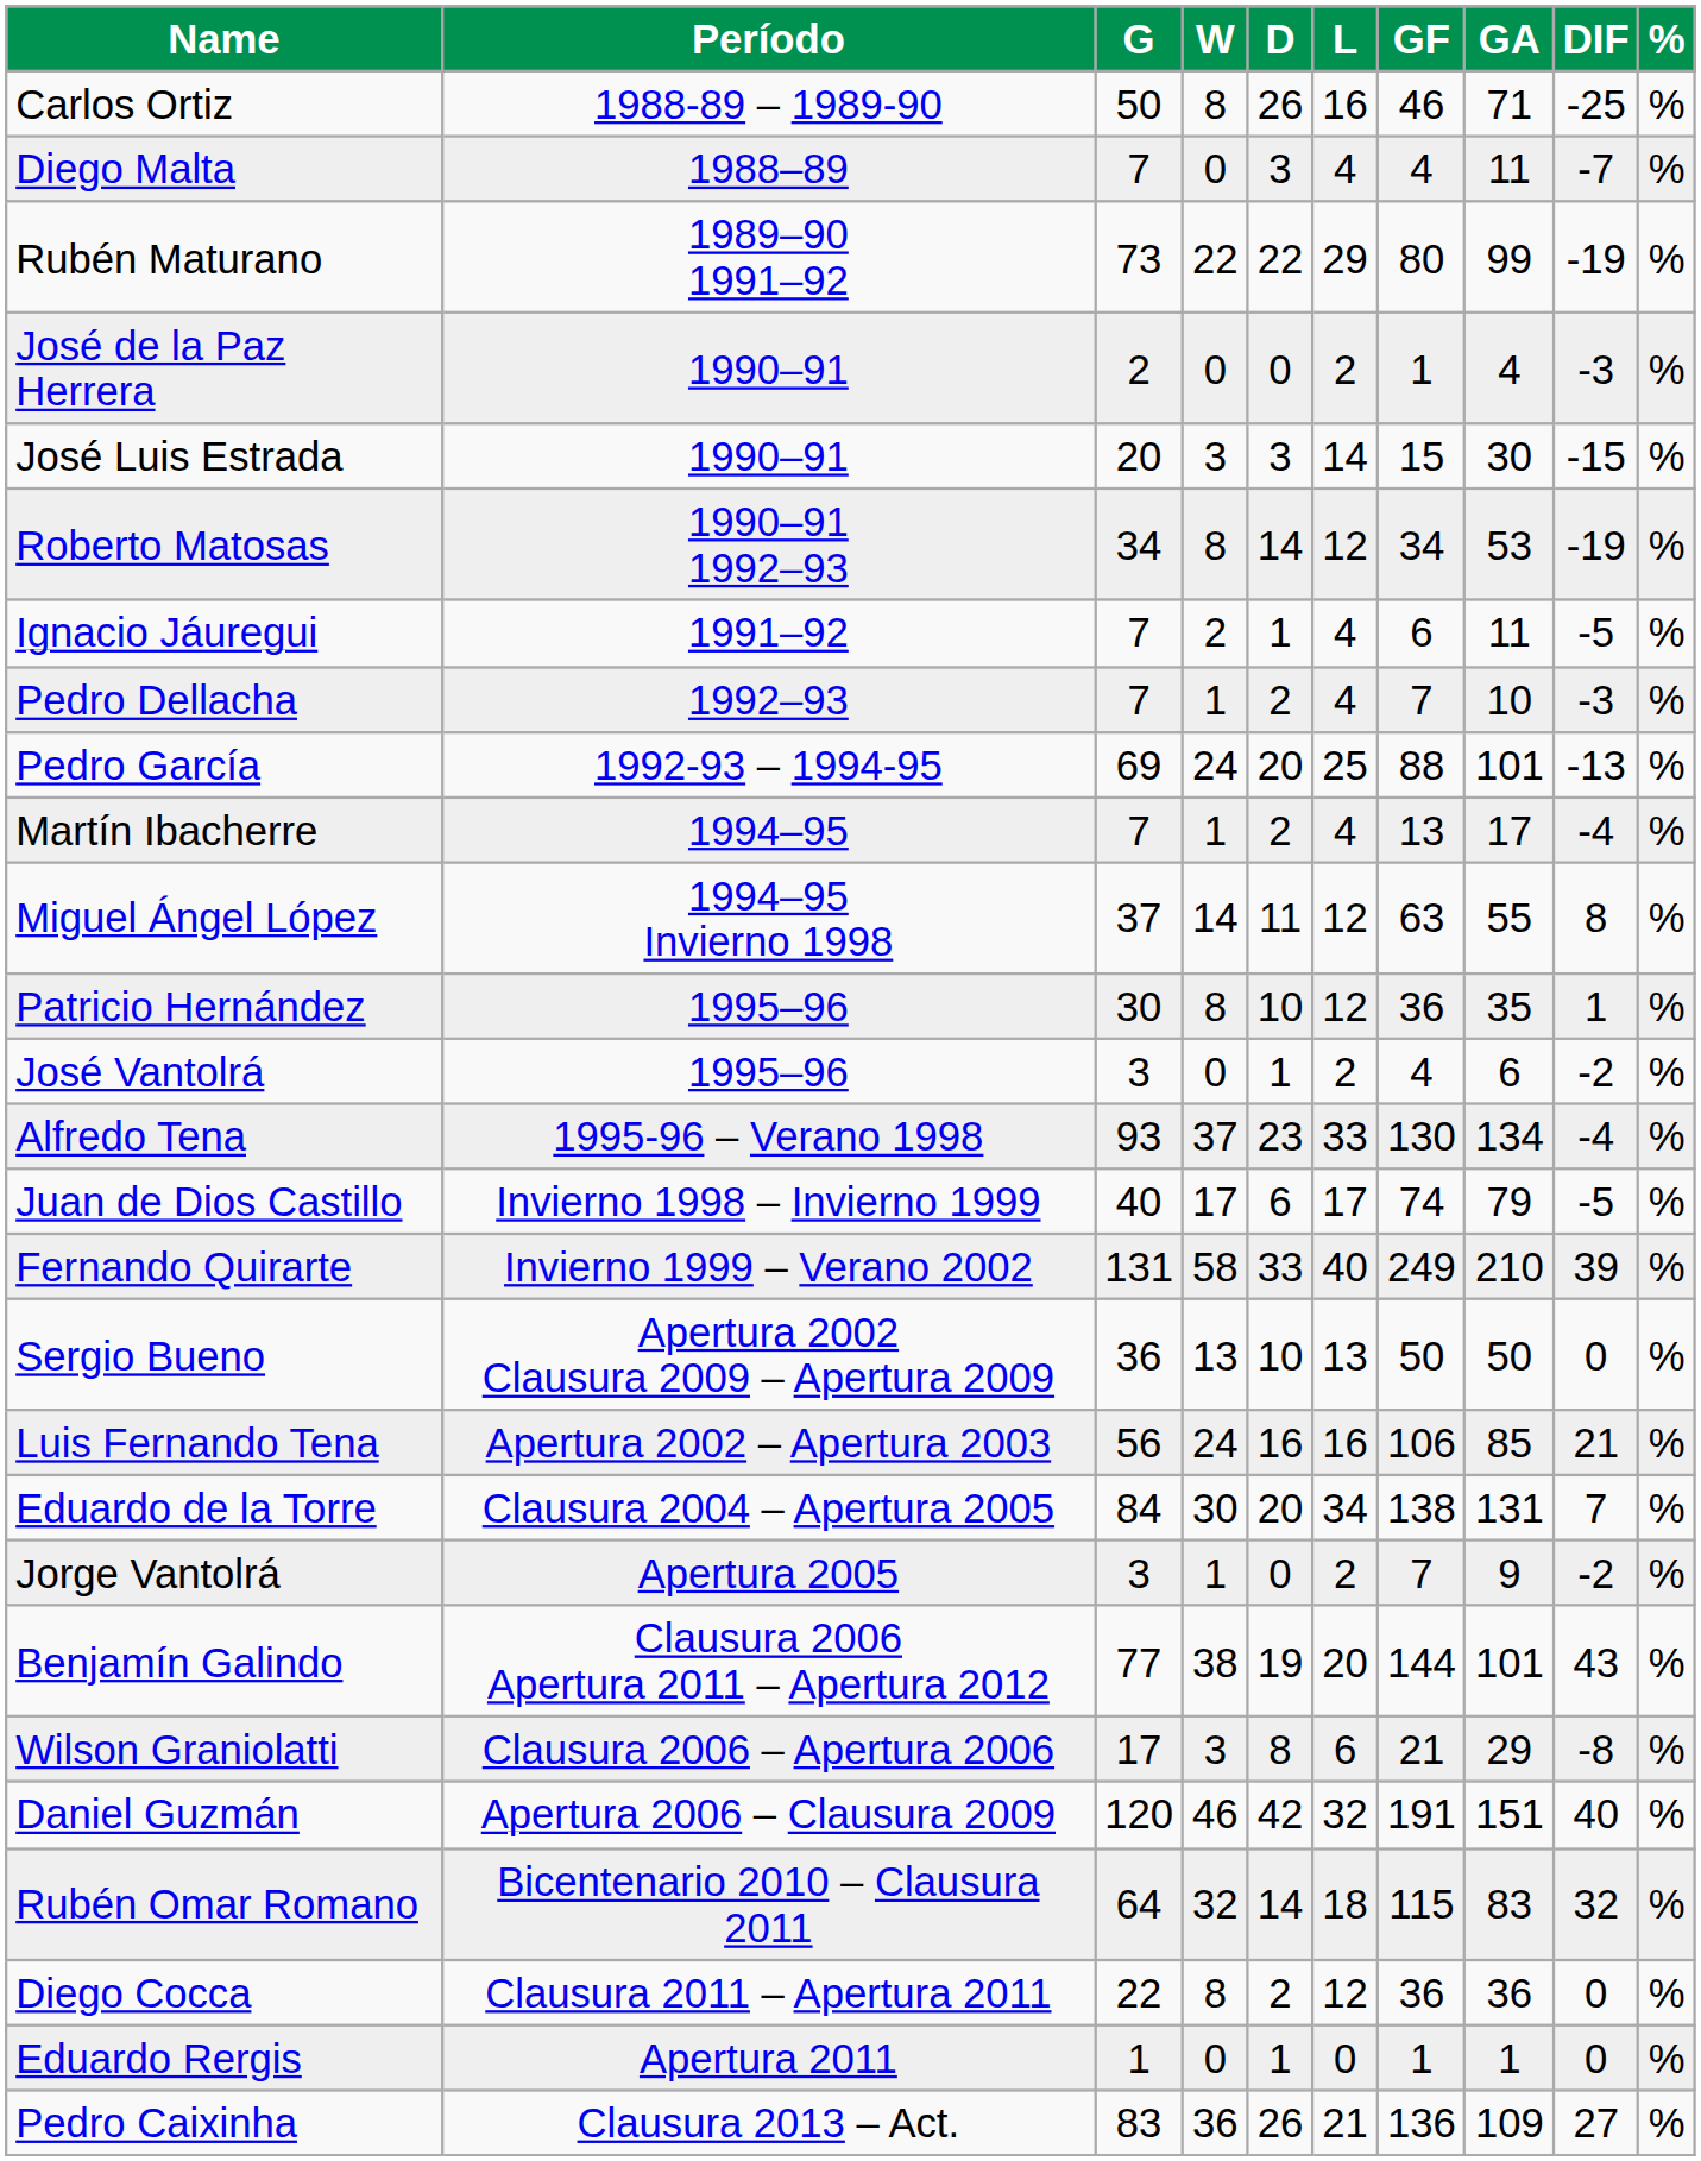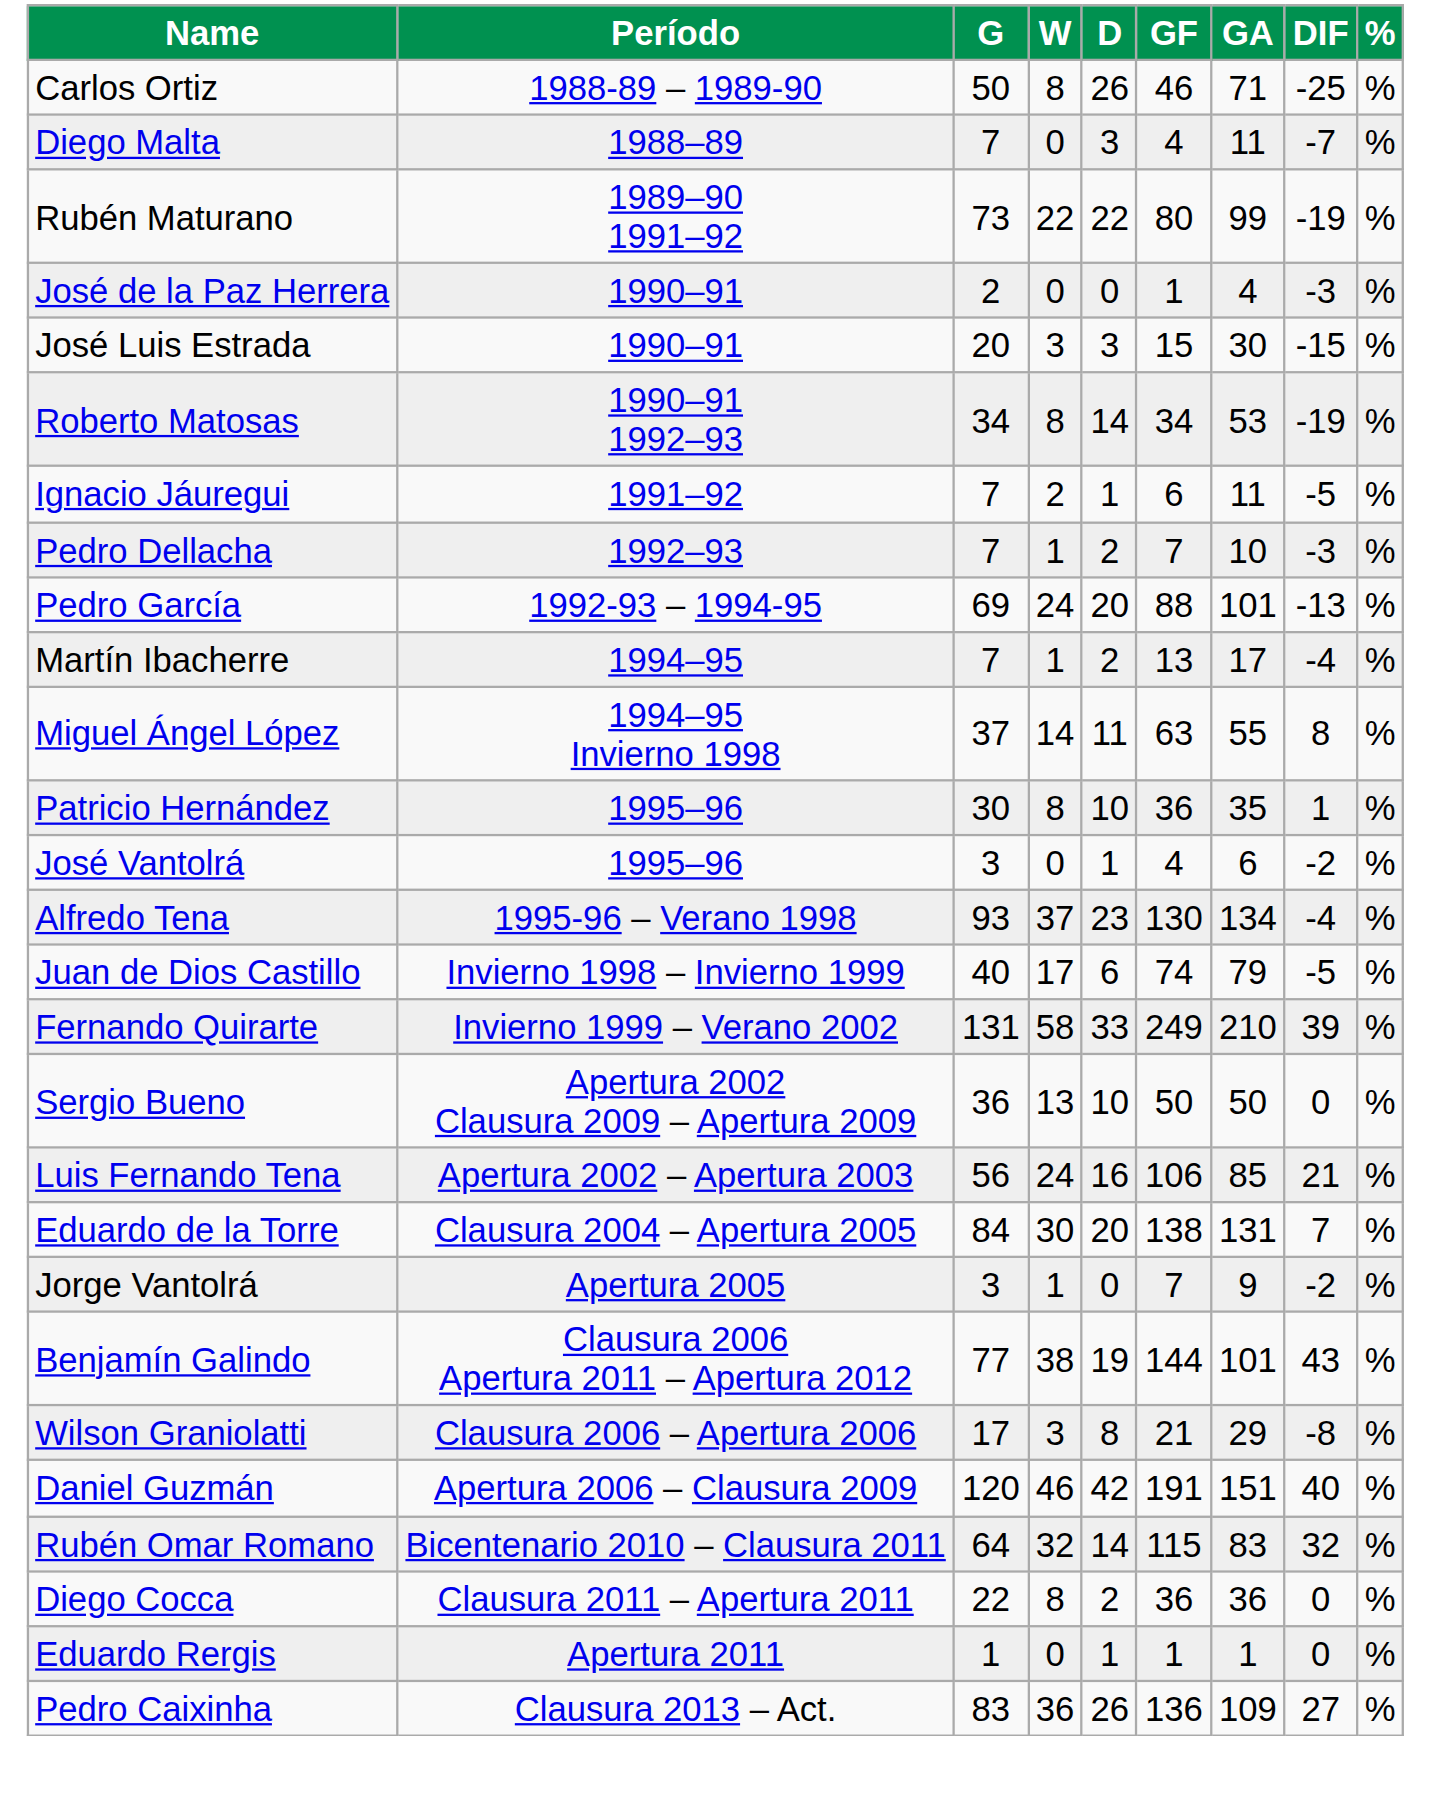- column: L | 16 | 4 | 29 | 2 | 14 | 12 | 4 | 4 | 25 | 4 | 12 | 12 | 2 | 33 | 17 | 40 | 13 | 16 | 34 | 2 | 20 | 6 | 32 | 18 | 12 | 0 | 21
